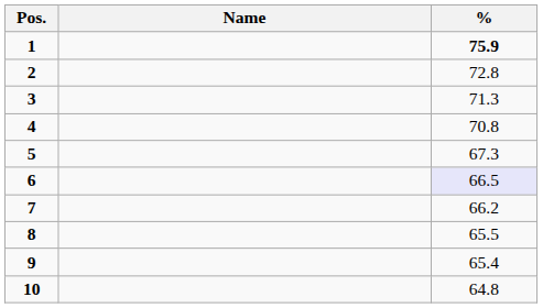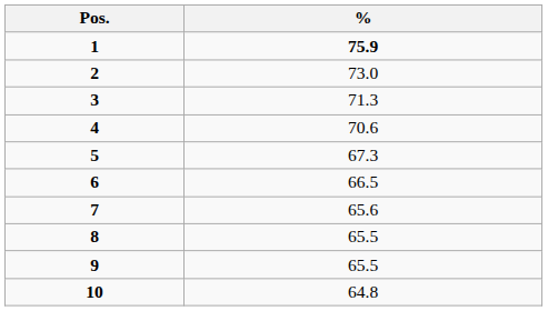- column: Name
2 | %: 72.8 -> 73.0
4 | %: 70.8 -> 70.6
6 | %: lavender background -> no background
7 | %: 66.2 -> 65.6
9 | %: 65.4 -> 65.5
